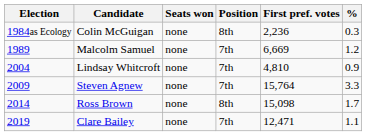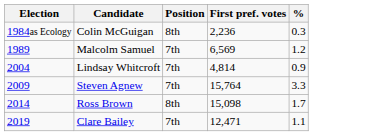- column: Seats won | none | none | none | none | none | none
Malcolm Samuel | First pref. votes: 6,669 -> 6,569
Lindsay Whitcroft | First pref. votes: 4,810 -> 4,814
